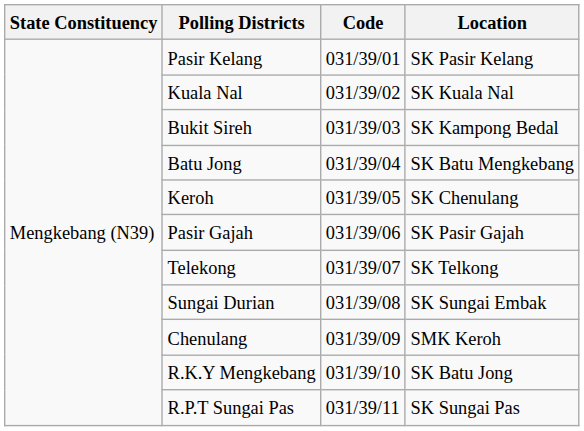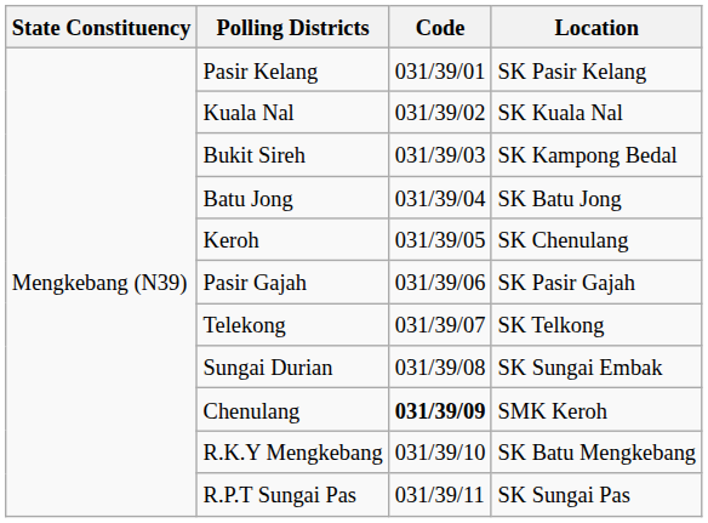Batu Jong | Location: SK Batu Mengkebang -> SK Batu Jong
Chenulang | Code: normal -> bold
R.K.Y Mengkebang | Location: SK Batu Jong -> SK Batu Mengkebang
